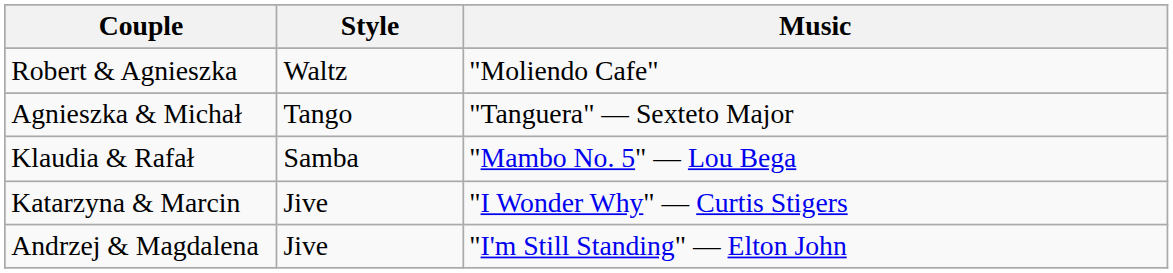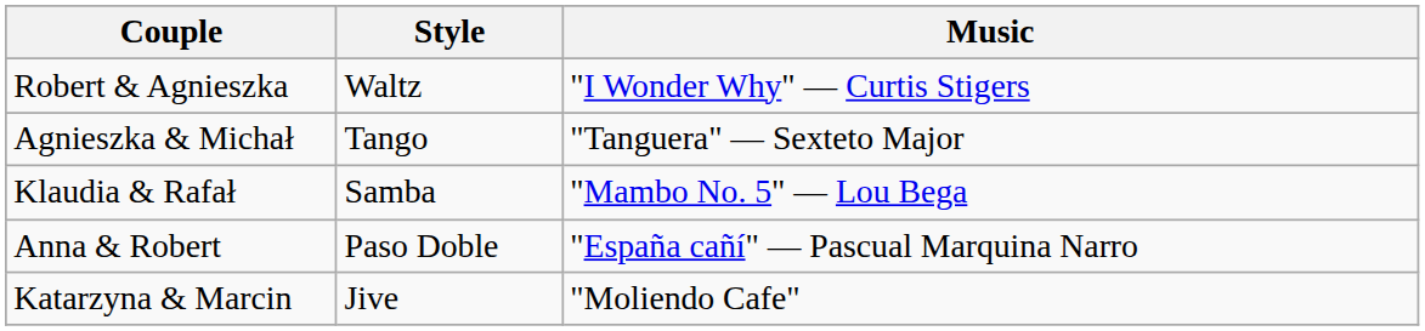Robert & Agnieszka | Music: "Moliendo Cafe" -> "I Wonder Why" — Curtis Stigers
+ row: Anna & Robert | Paso Doble | "España cañí" — Pascual Marquina Narro
Katarzyna & Marcin | Music: "I Wonder Why" — Curtis Stigers -> "Moliendo Cafe"
- row: Andrzej & Magdalena | Jive | "I'm Still Standing" — Elton John
